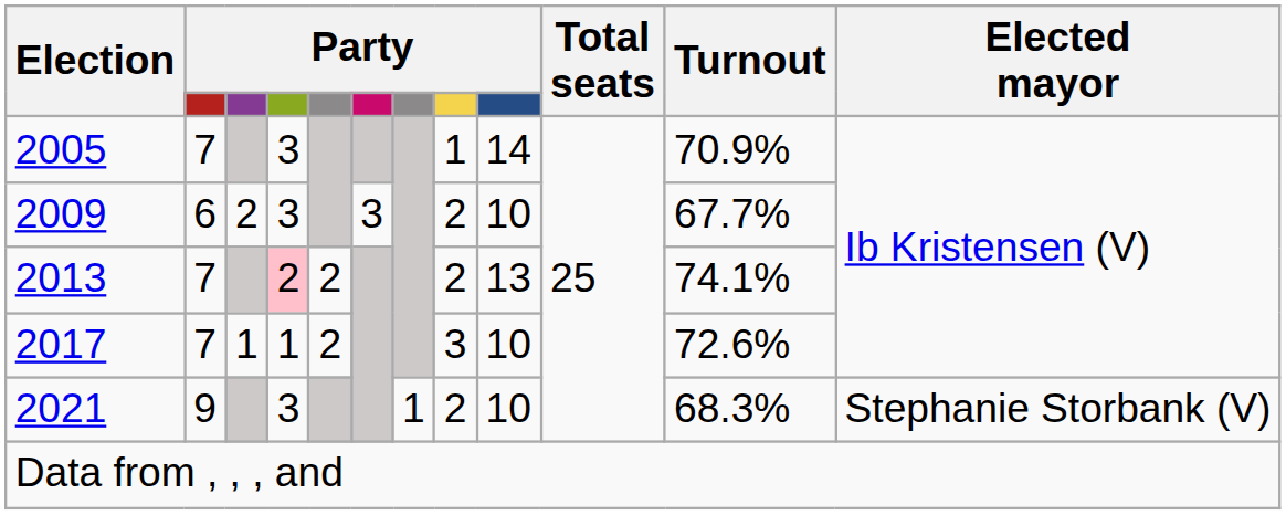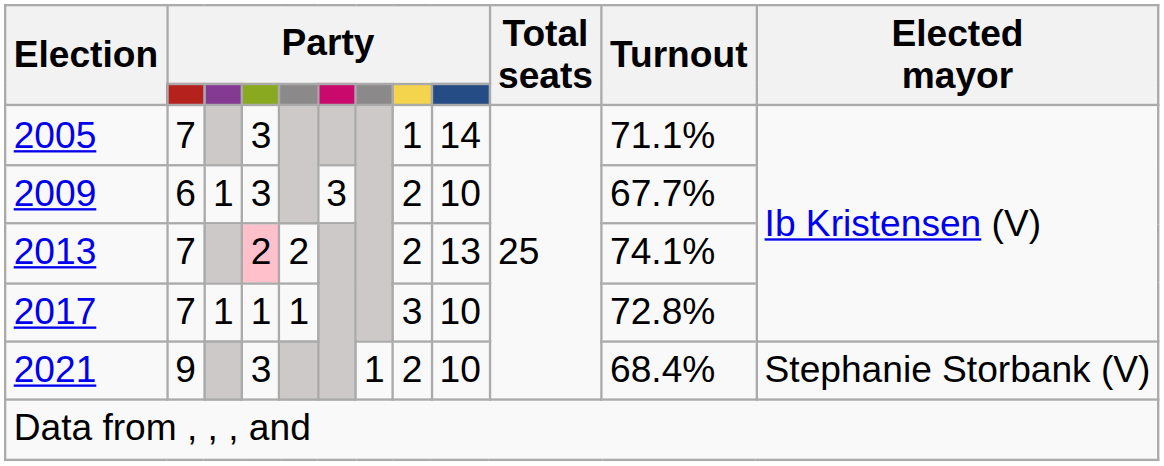2005 | Turnout: 70.9% -> 71.1%
2009 | column 3: 2 -> 1
2017 | column 5: 2 -> 1
2017 | Turnout: 72.6% -> 72.8%
2021 | Turnout: 68.3% -> 68.4%
